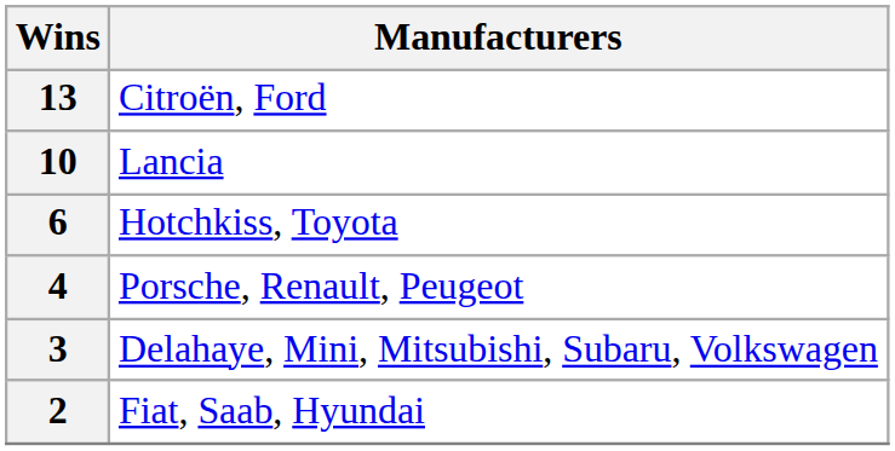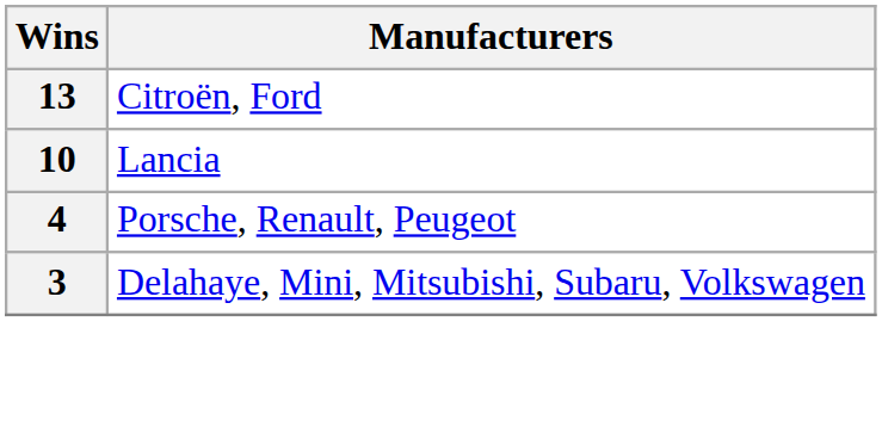- row: 6 | Hotchkiss, Toyota
- row: 2 | Fiat, Saab, Hyundai
